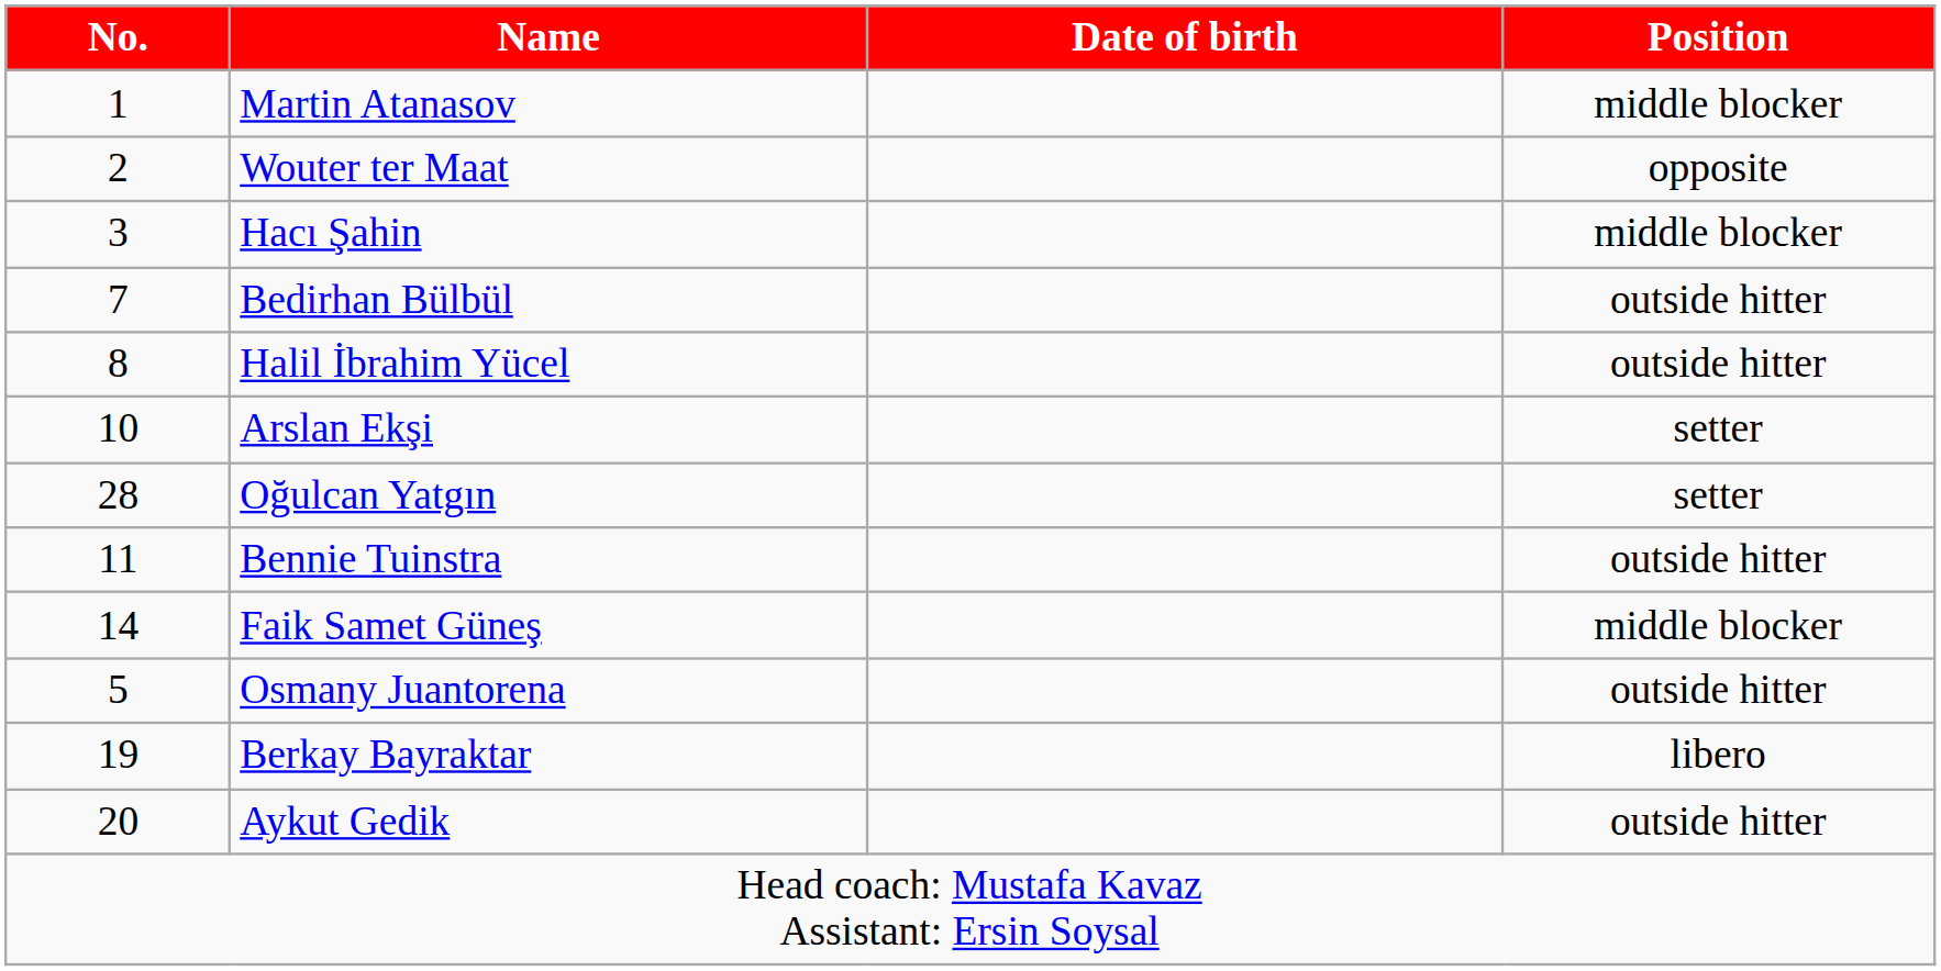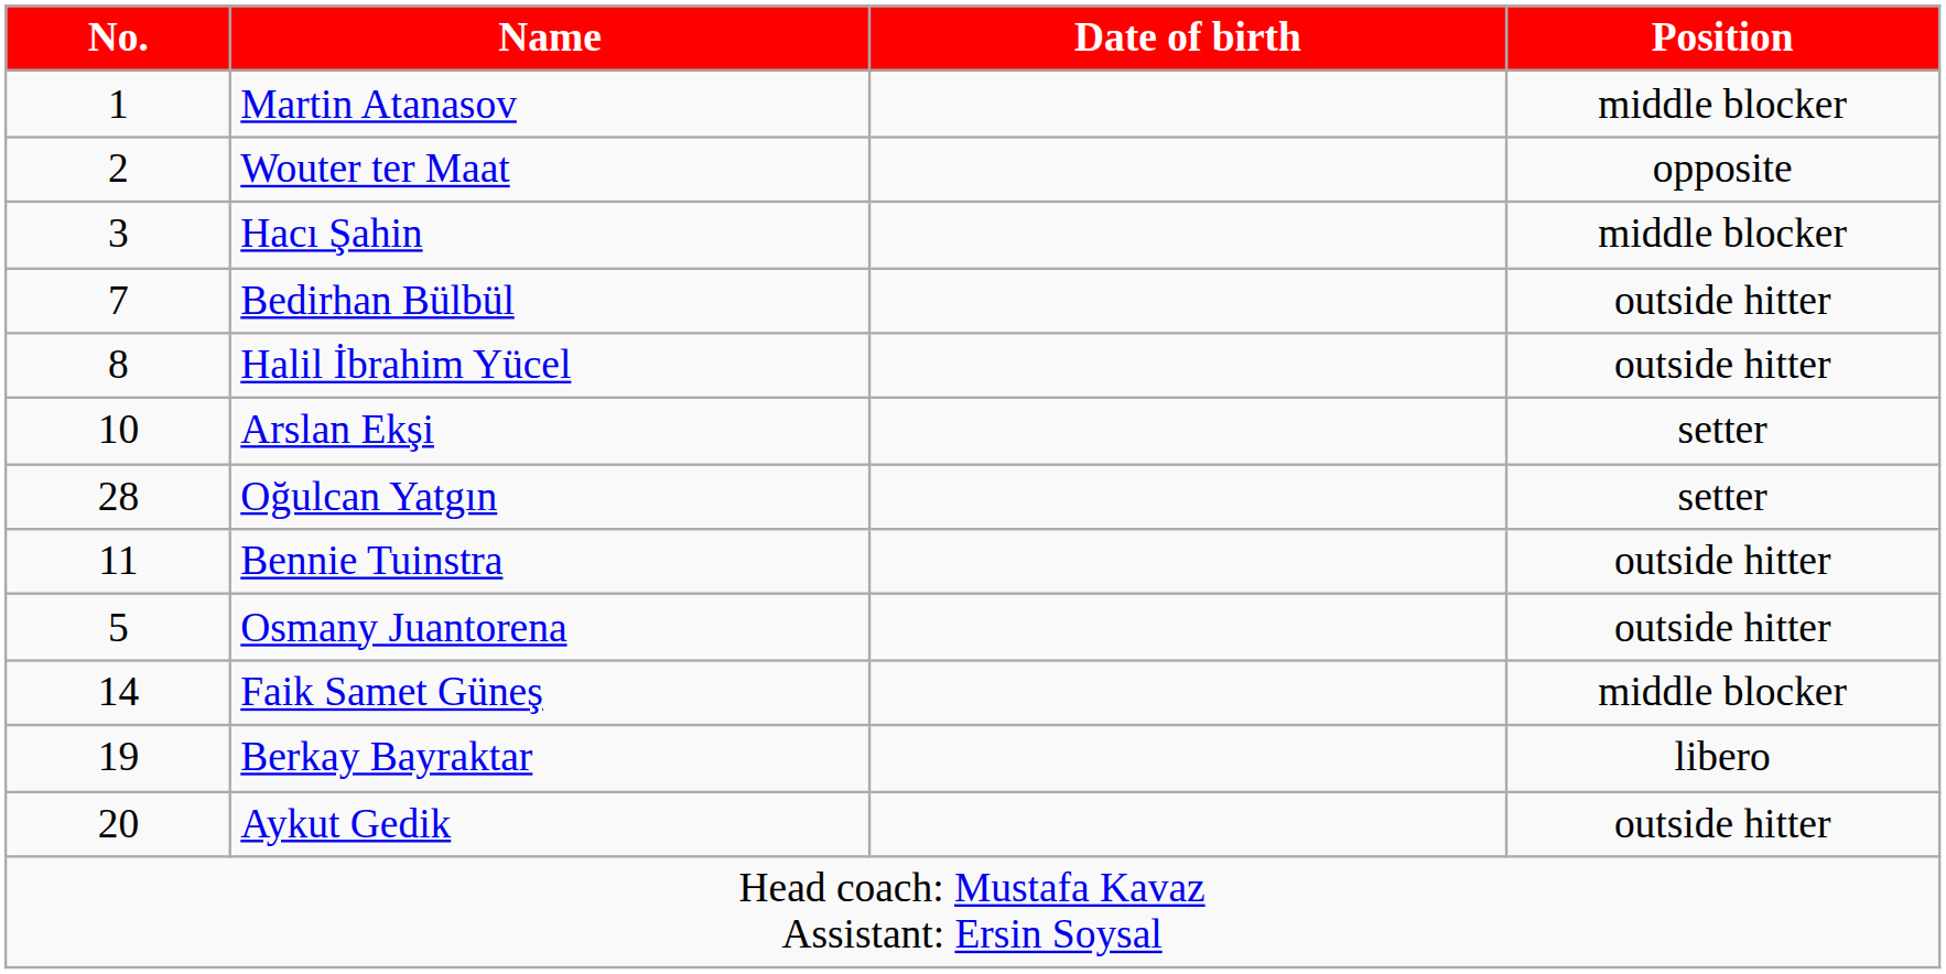rows swapped: Faik Samet Güneş <-> Osmany Juantorena
